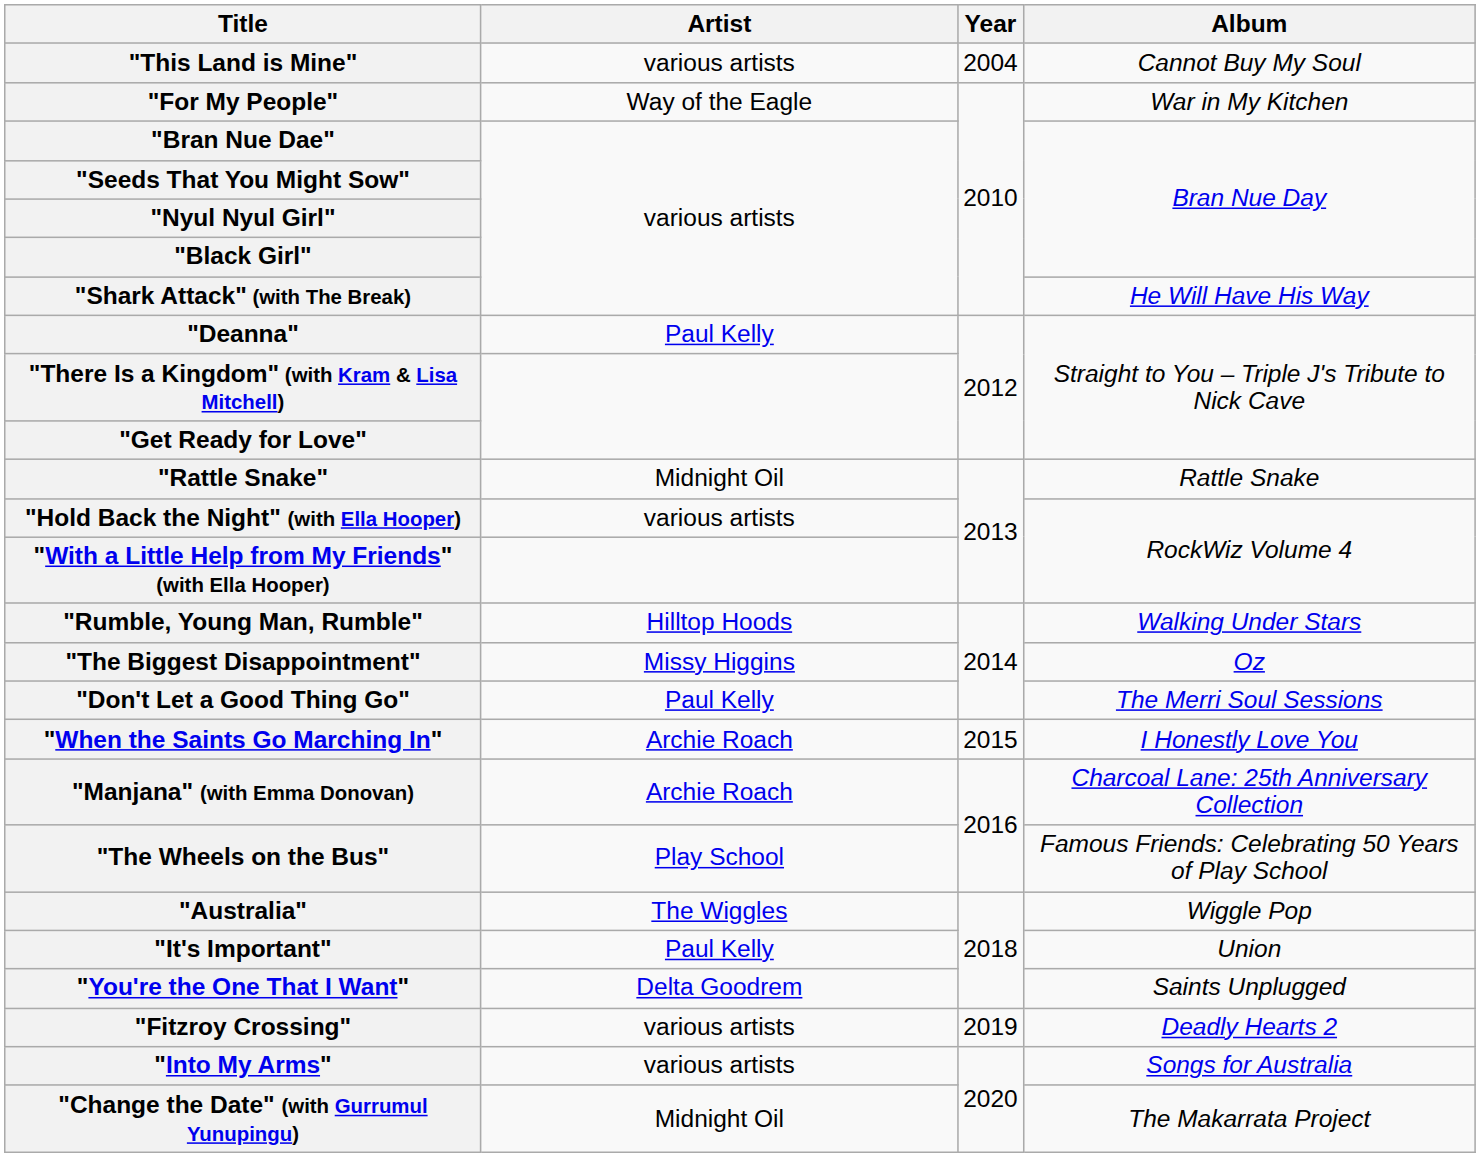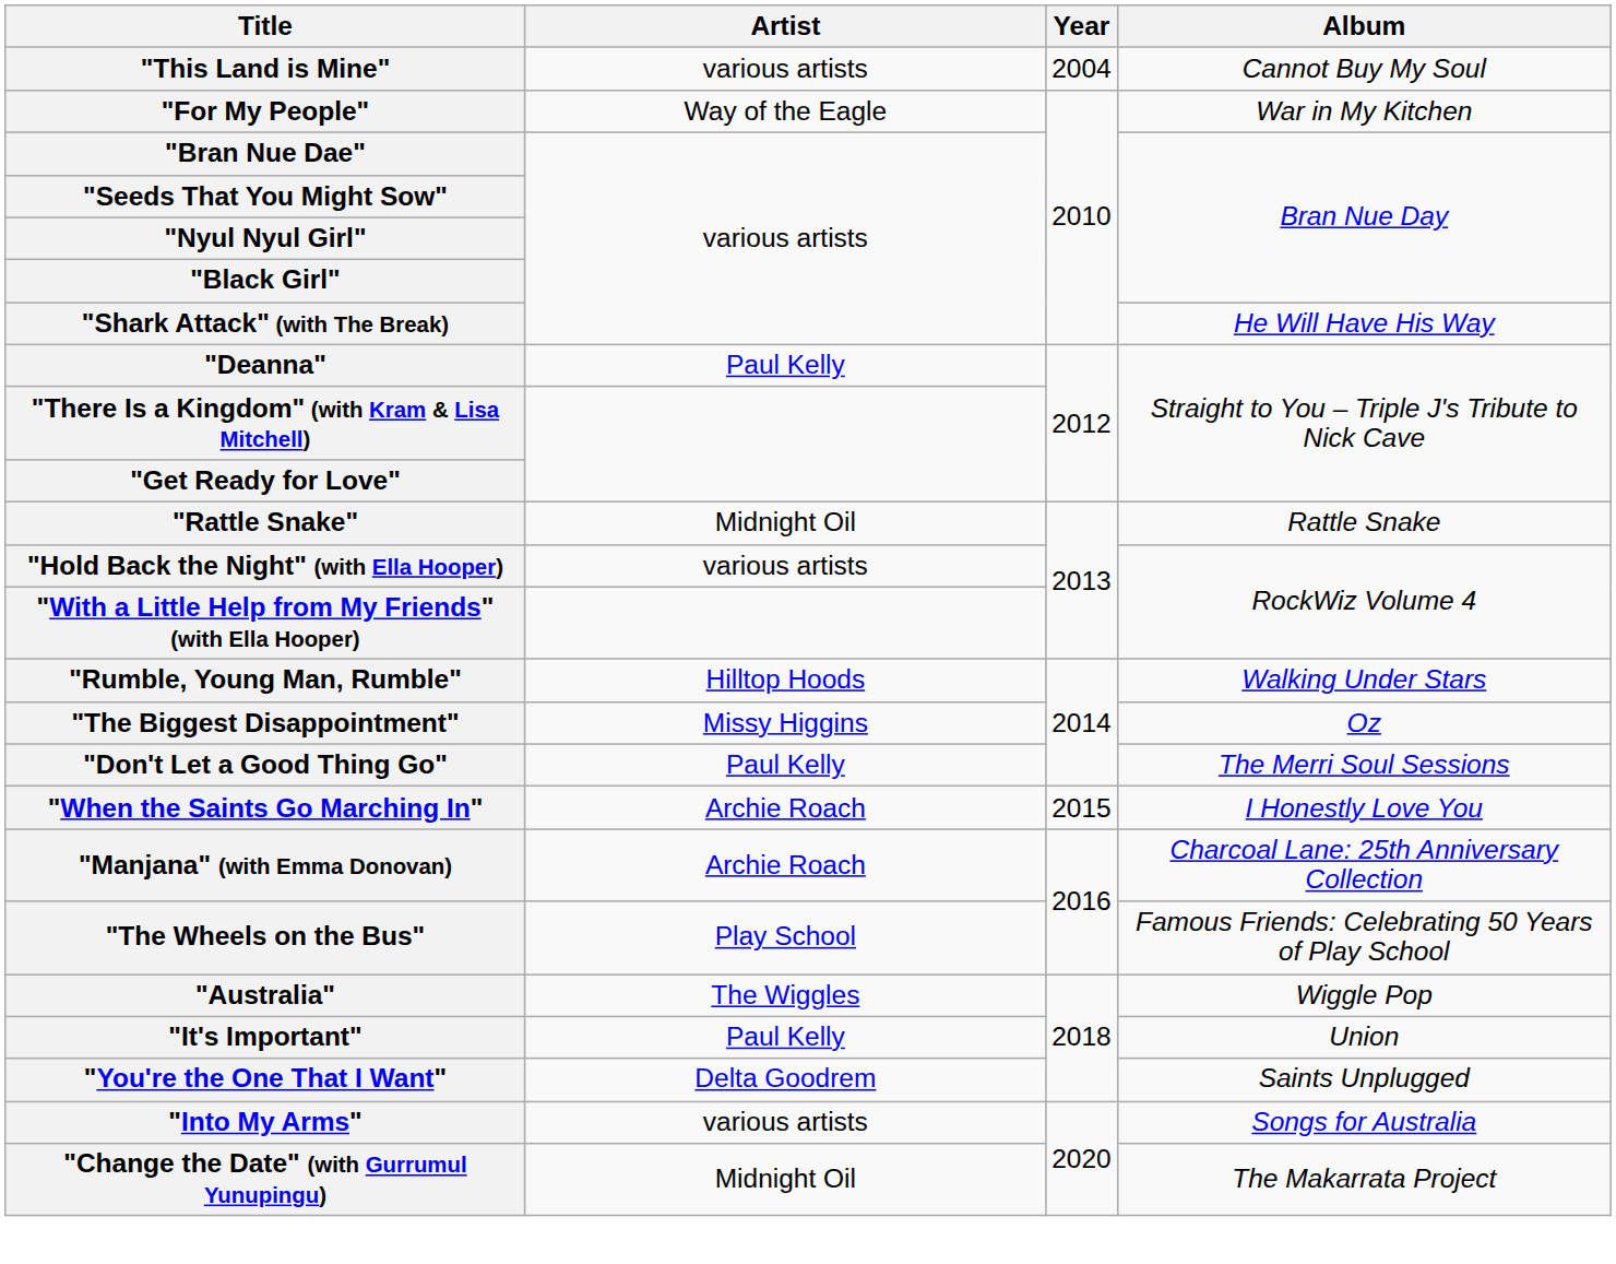- row: "Fitzroy Crossing" | various artists | 2019 | Deadly Hearts 2
